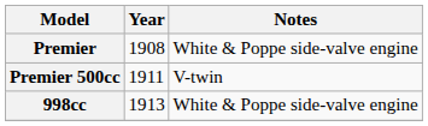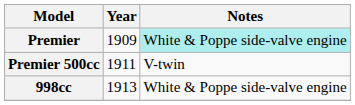Premier | Year: 1908 -> 1909
Premier | Notes: no background -> paleturquoise background
